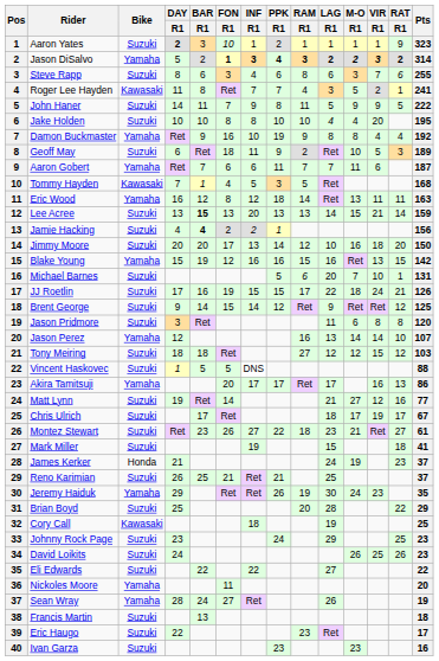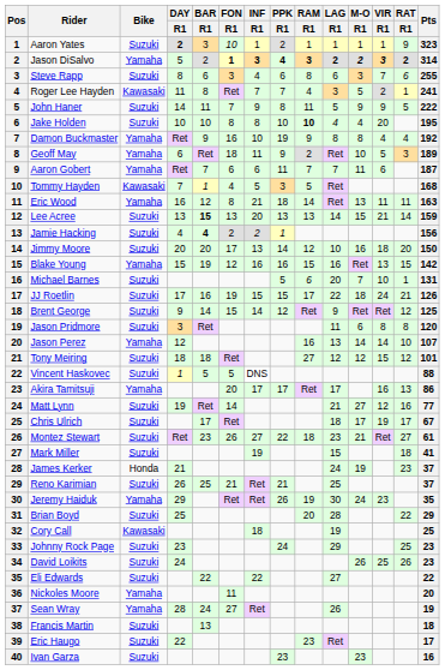Jake Holden | RAM / R1: normal -> bold
Geoff May | Bike: Suzuki -> Yamaha
Eric Wood | INF / R1: 12 -> 21
Tony Meiring | Pts: 103 -> 101
